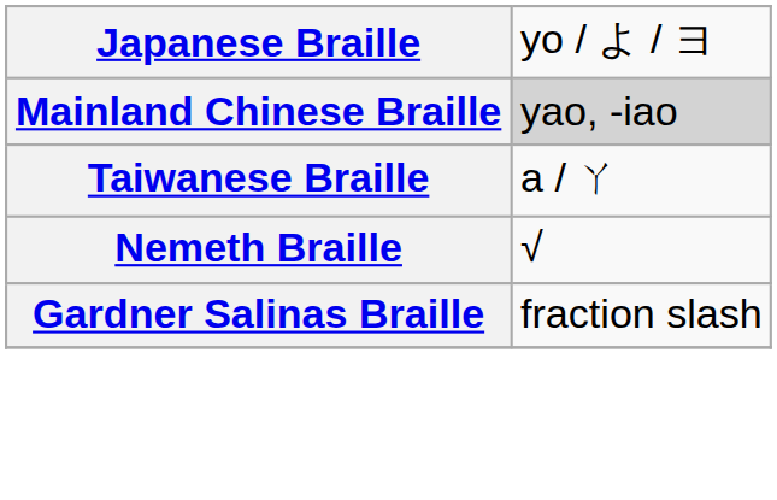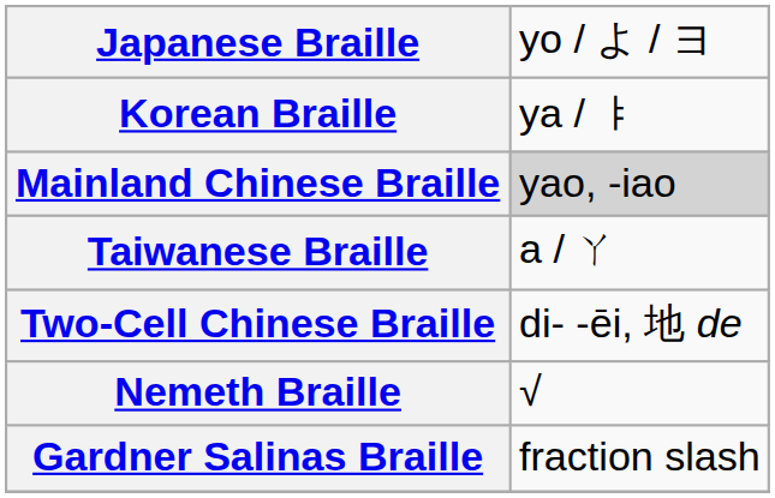+ row: Korean Braille | ya / ㅑ
+ row: Two-Cell Chinese Braille | di- -ēi, 地 de
